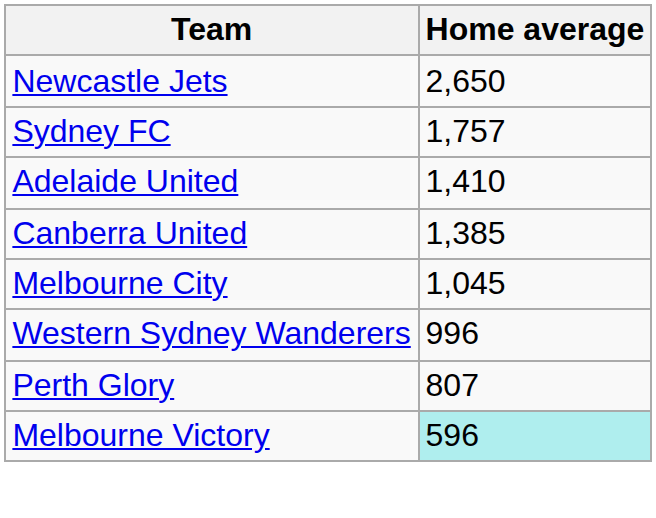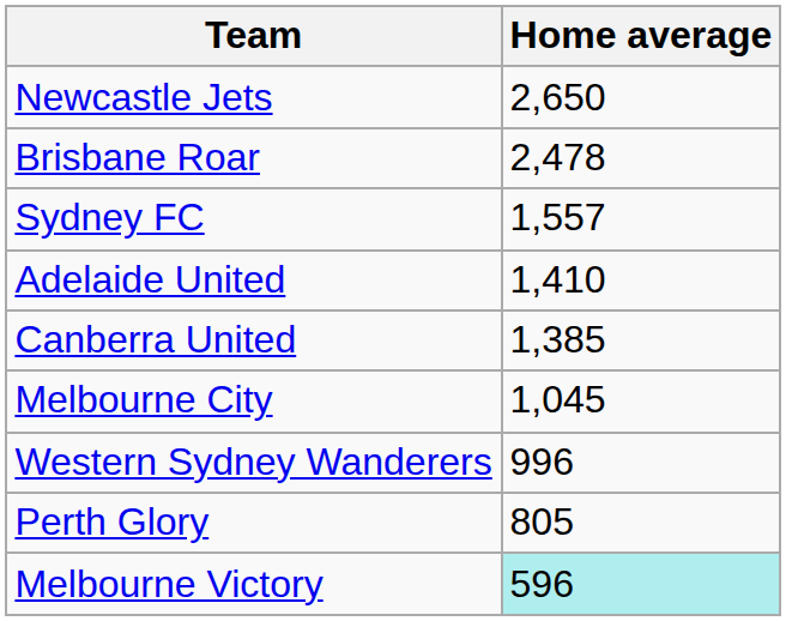+ row: Brisbane Roar | 2,478
Sydney FC | Home average: 1,757 -> 1,557
Perth Glory | Home average: 807 -> 805
